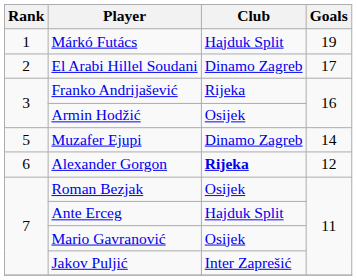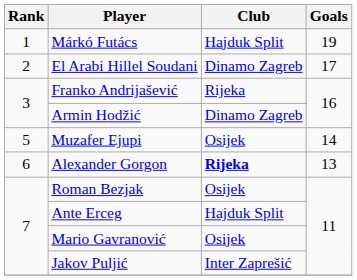Armin Hodžić | Club: Osijek -> Dinamo Zagreb
Muzafer Ejupi | Club: Dinamo Zagreb -> Osijek
Alexander Gorgon | Goals: 12 -> 13
